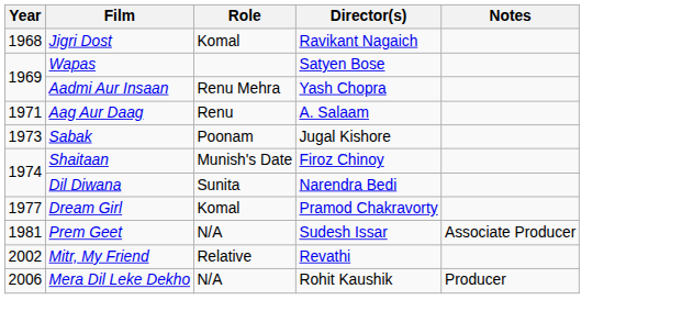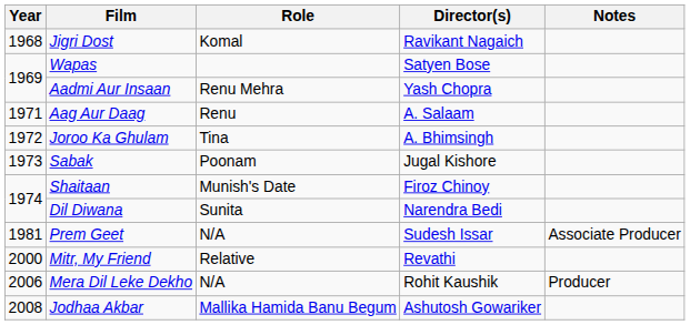+ row: 1972 | Joroo Ka Ghulam | Tina | A. Bhimsingh
- row: 1977 | Dream Girl | Komal | Pramod Chakravorty
Mitr, My Friend | Year: 2002 -> 2000
+ row: 2008 | Jodhaa Akbar | Mallika Hamida Banu Begum | Ashutosh Gowariker
